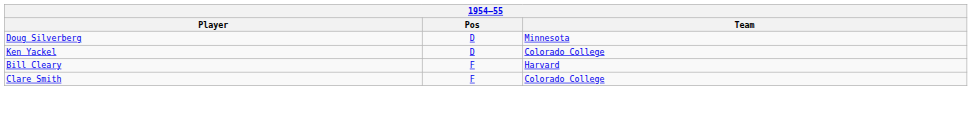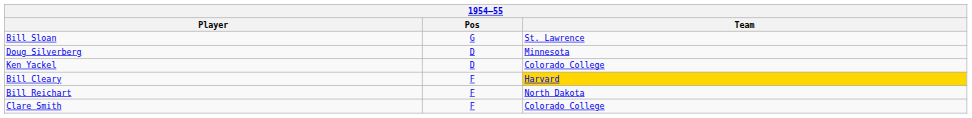+ row: Bill Sloan | G | St. Lawrence
Bill Cleary | Team: no background -> gold background
+ row: Bill Reichart | F | North Dakota
